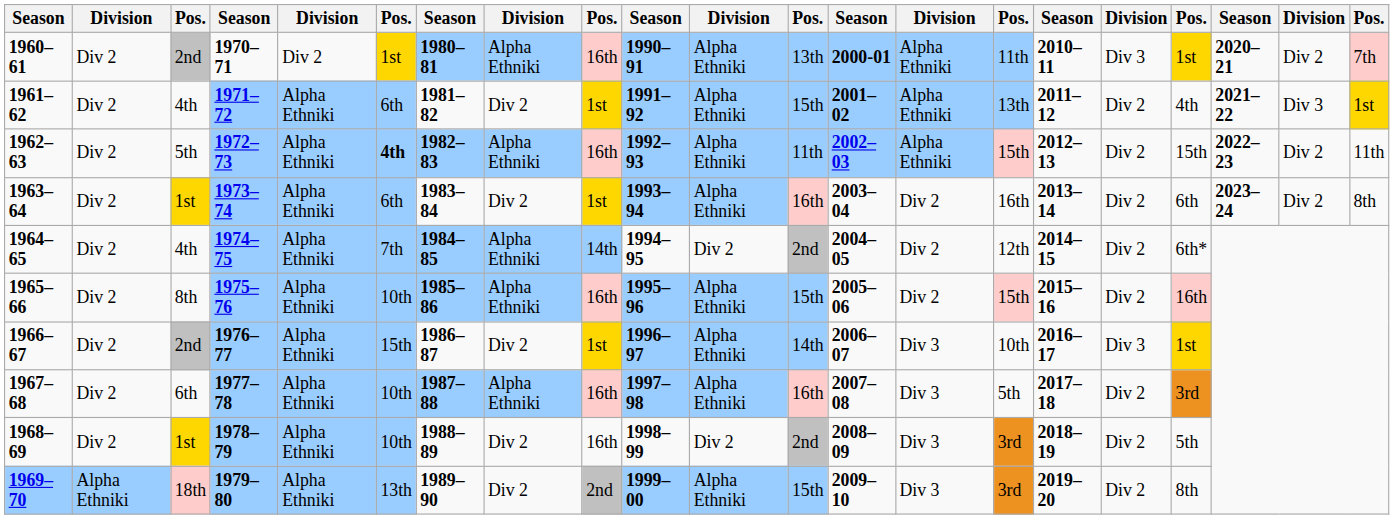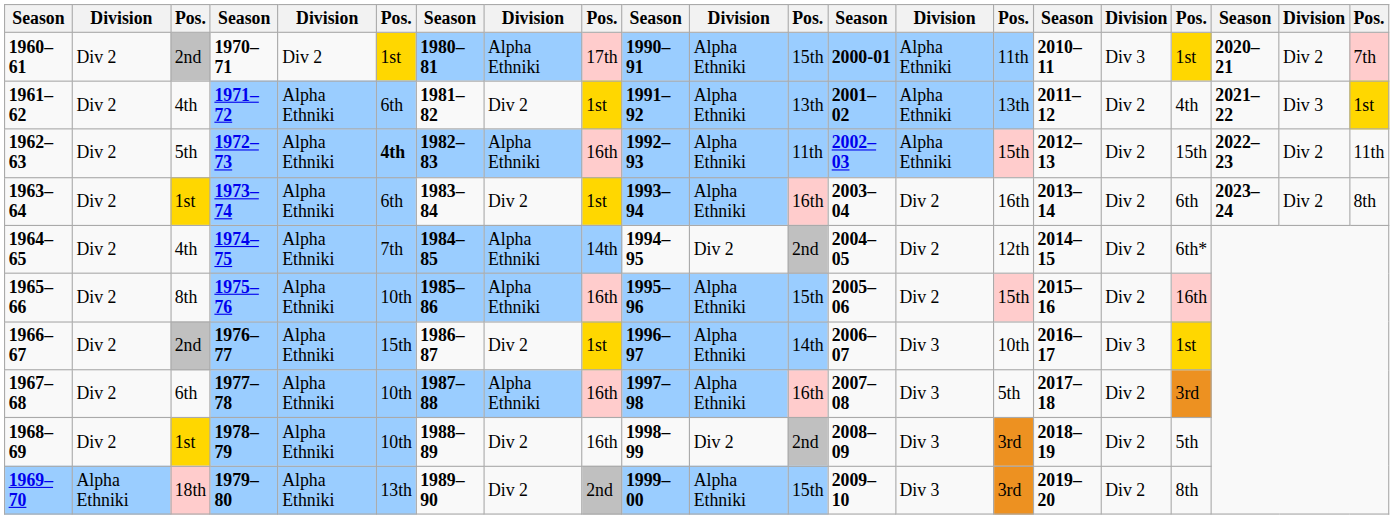1960–61 | column 9: 16th -> 17th
1960–61 | column 12: 13th -> 15th
1961–62 | column 12: 15th -> 13th
